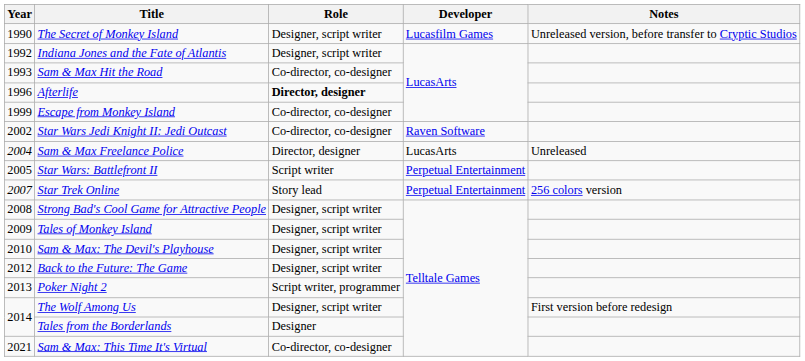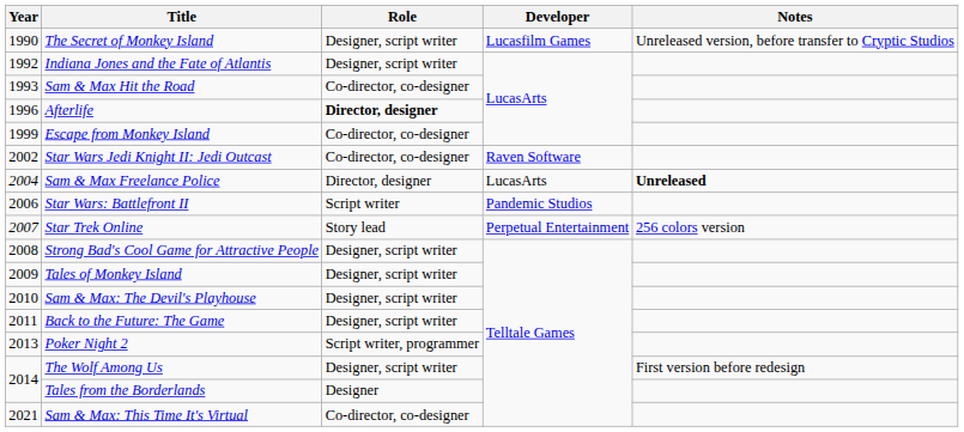Sam & Max Freelance Police | Notes: normal -> bold
Star Wars: Battlefront II | Year: 2005 -> 2006
Star Wars: Battlefront II | Developer: Perpetual Entertainment -> Pandemic Studios
Back to the Future: The Game | Year: 2012 -> 2011
